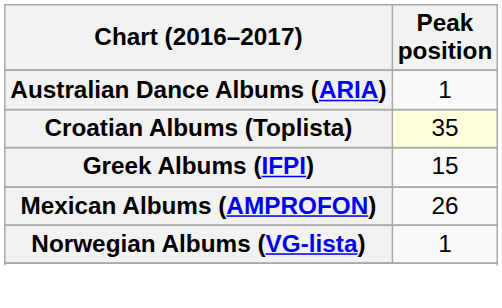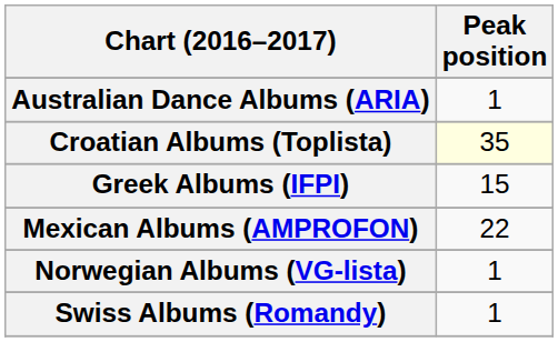Mexican Albums (AMPROFON) | Peak position: 26 -> 22
+ row: Swiss Albums (Romandy) | 1
